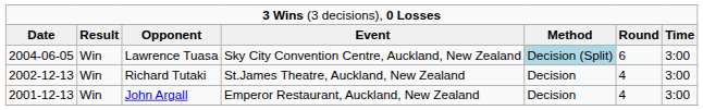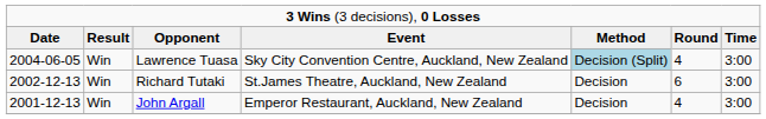Lawrence Tuasa | column 6: 6 -> 4
Richard Tutaki | column 6: 4 -> 6
